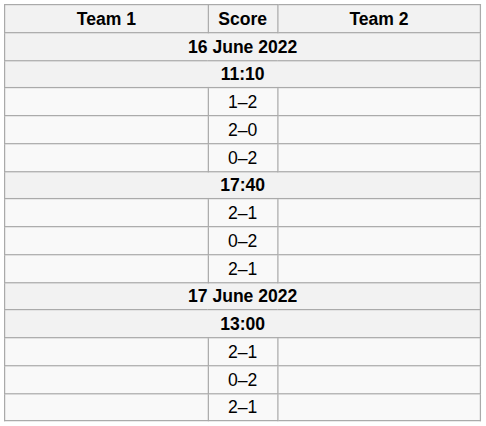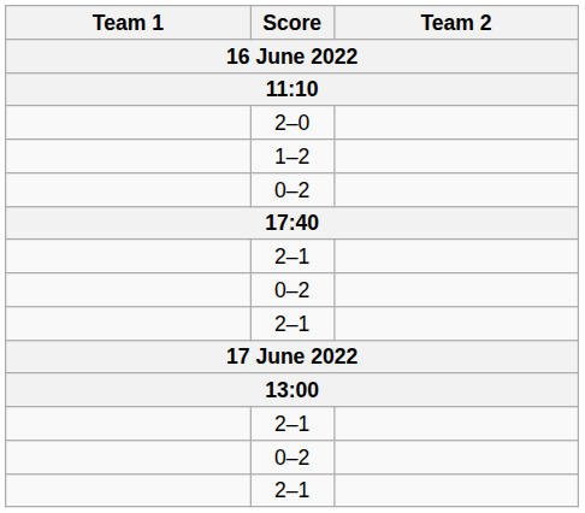rows swapped: 1–2 <-> 2–0
